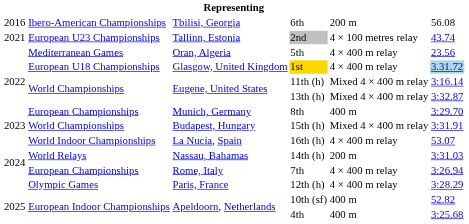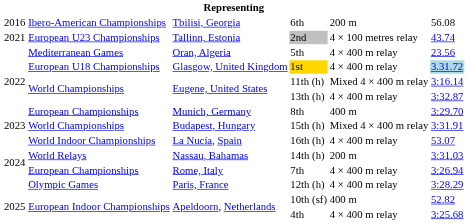13th (h) | column 5: Mixed 4 × 400 m relay -> 4 × 400 m relay
4th | column 5: 400 m -> 4 × 400 m relay
